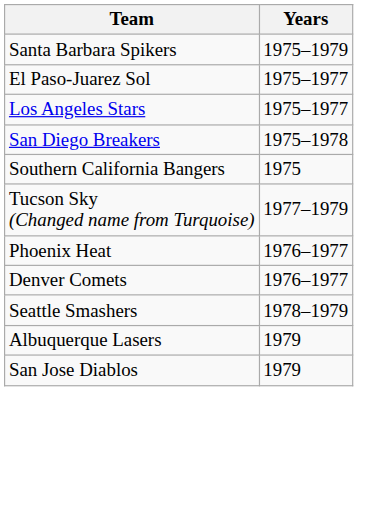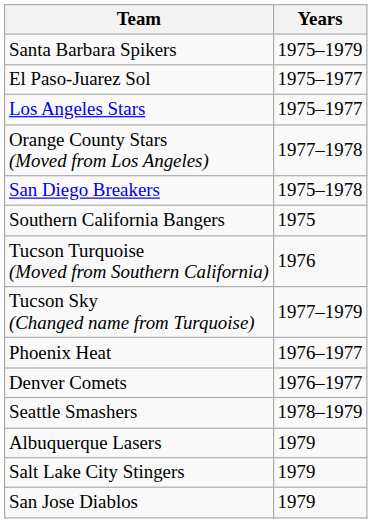+ row: Orange County Stars (Moved from Los Angeles) | 1977–1978
+ row: Tucson Turquoise (Moved from Southern California) | 1976
+ row: Salt Lake City Stingers | 1979
